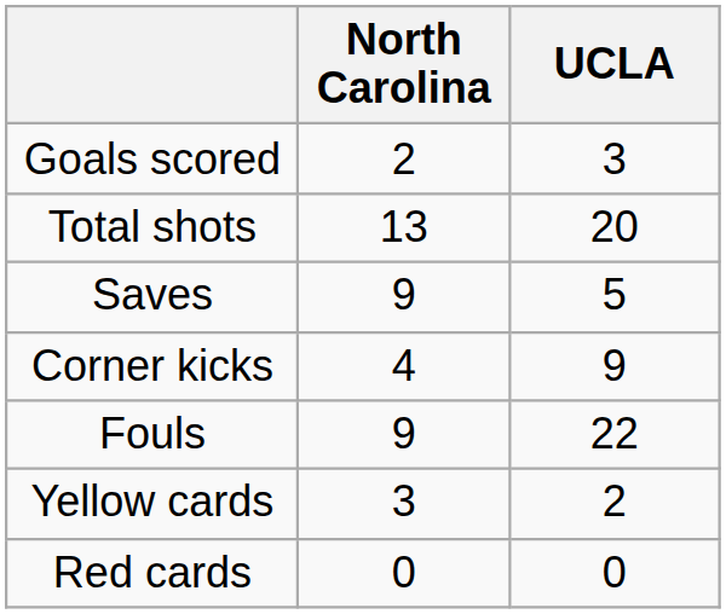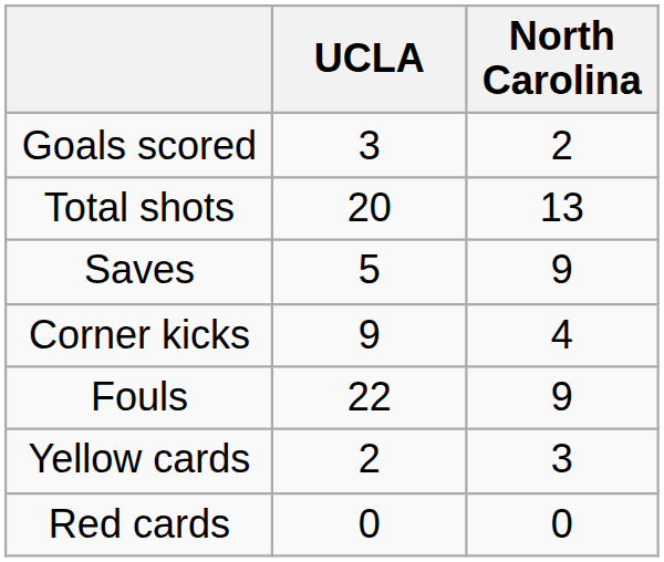columns swapped: North Carolina <-> UCLA
